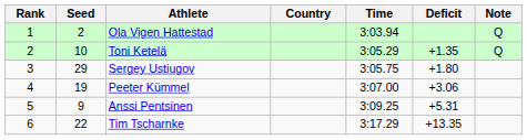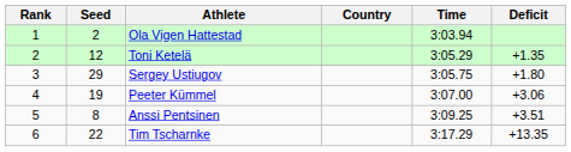- column: Note | Q | Q
Toni Ketelä | Seed: 10 -> 12
Anssi Pentsinen | Seed: 9 -> 8
Anssi Pentsinen | Deficit: +5.31 -> +3.51
